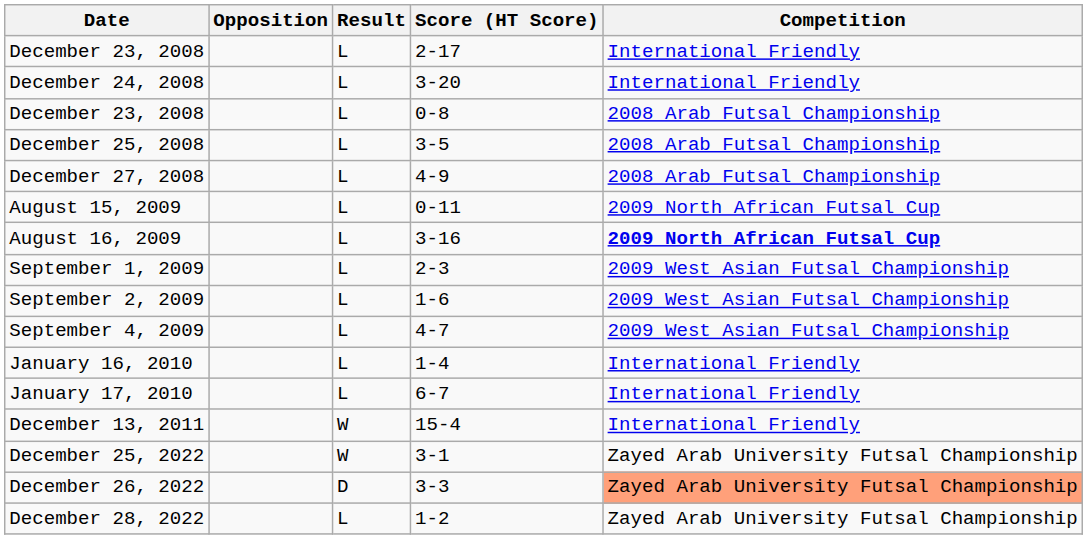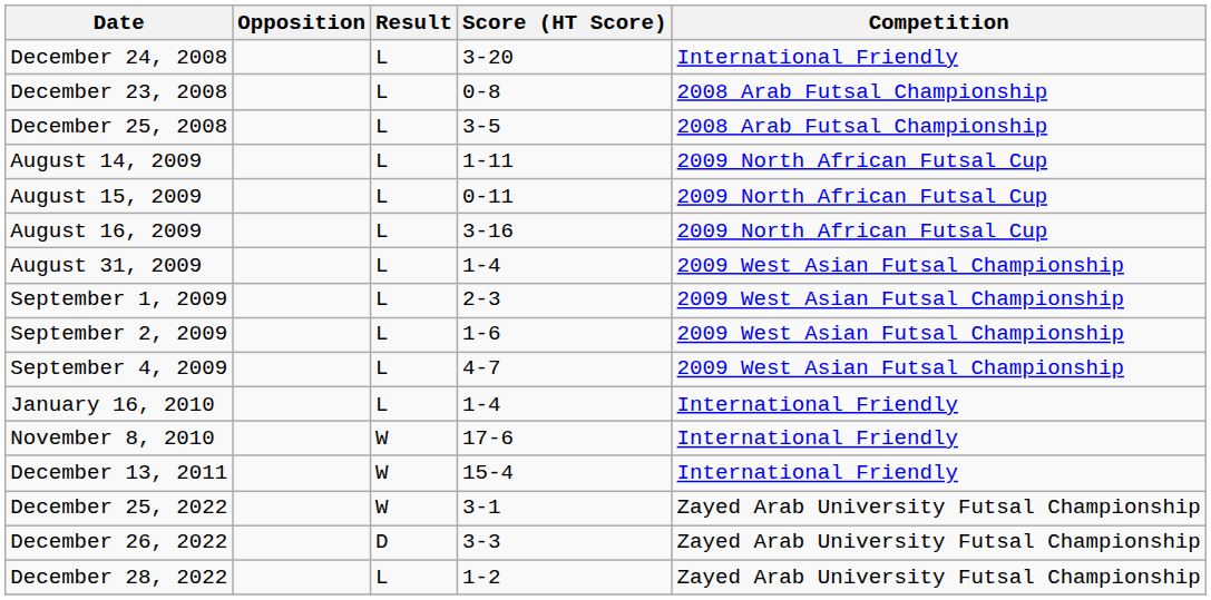- row: December 23, 2008 | L | 2-17 | International Friendly
- row: December 27, 2008 | L | 4-9 | 2008 Arab Futsal Championship
+ row: August 14, 2009 | L | 1-11 | 2009 North African Futsal Cup
August 16, 2009 | Competition: bold -> normal
+ row: August 31, 2009 | L | 1-4 | 2009 West Asian Futsal Championship
- row: January 17, 2010 | L | 6-7 | International Friendly
+ row: November 8, 2010 | W | 17-6 | International Friendly
December 26, 2022 | Competition: lightsalmon background -> no background
